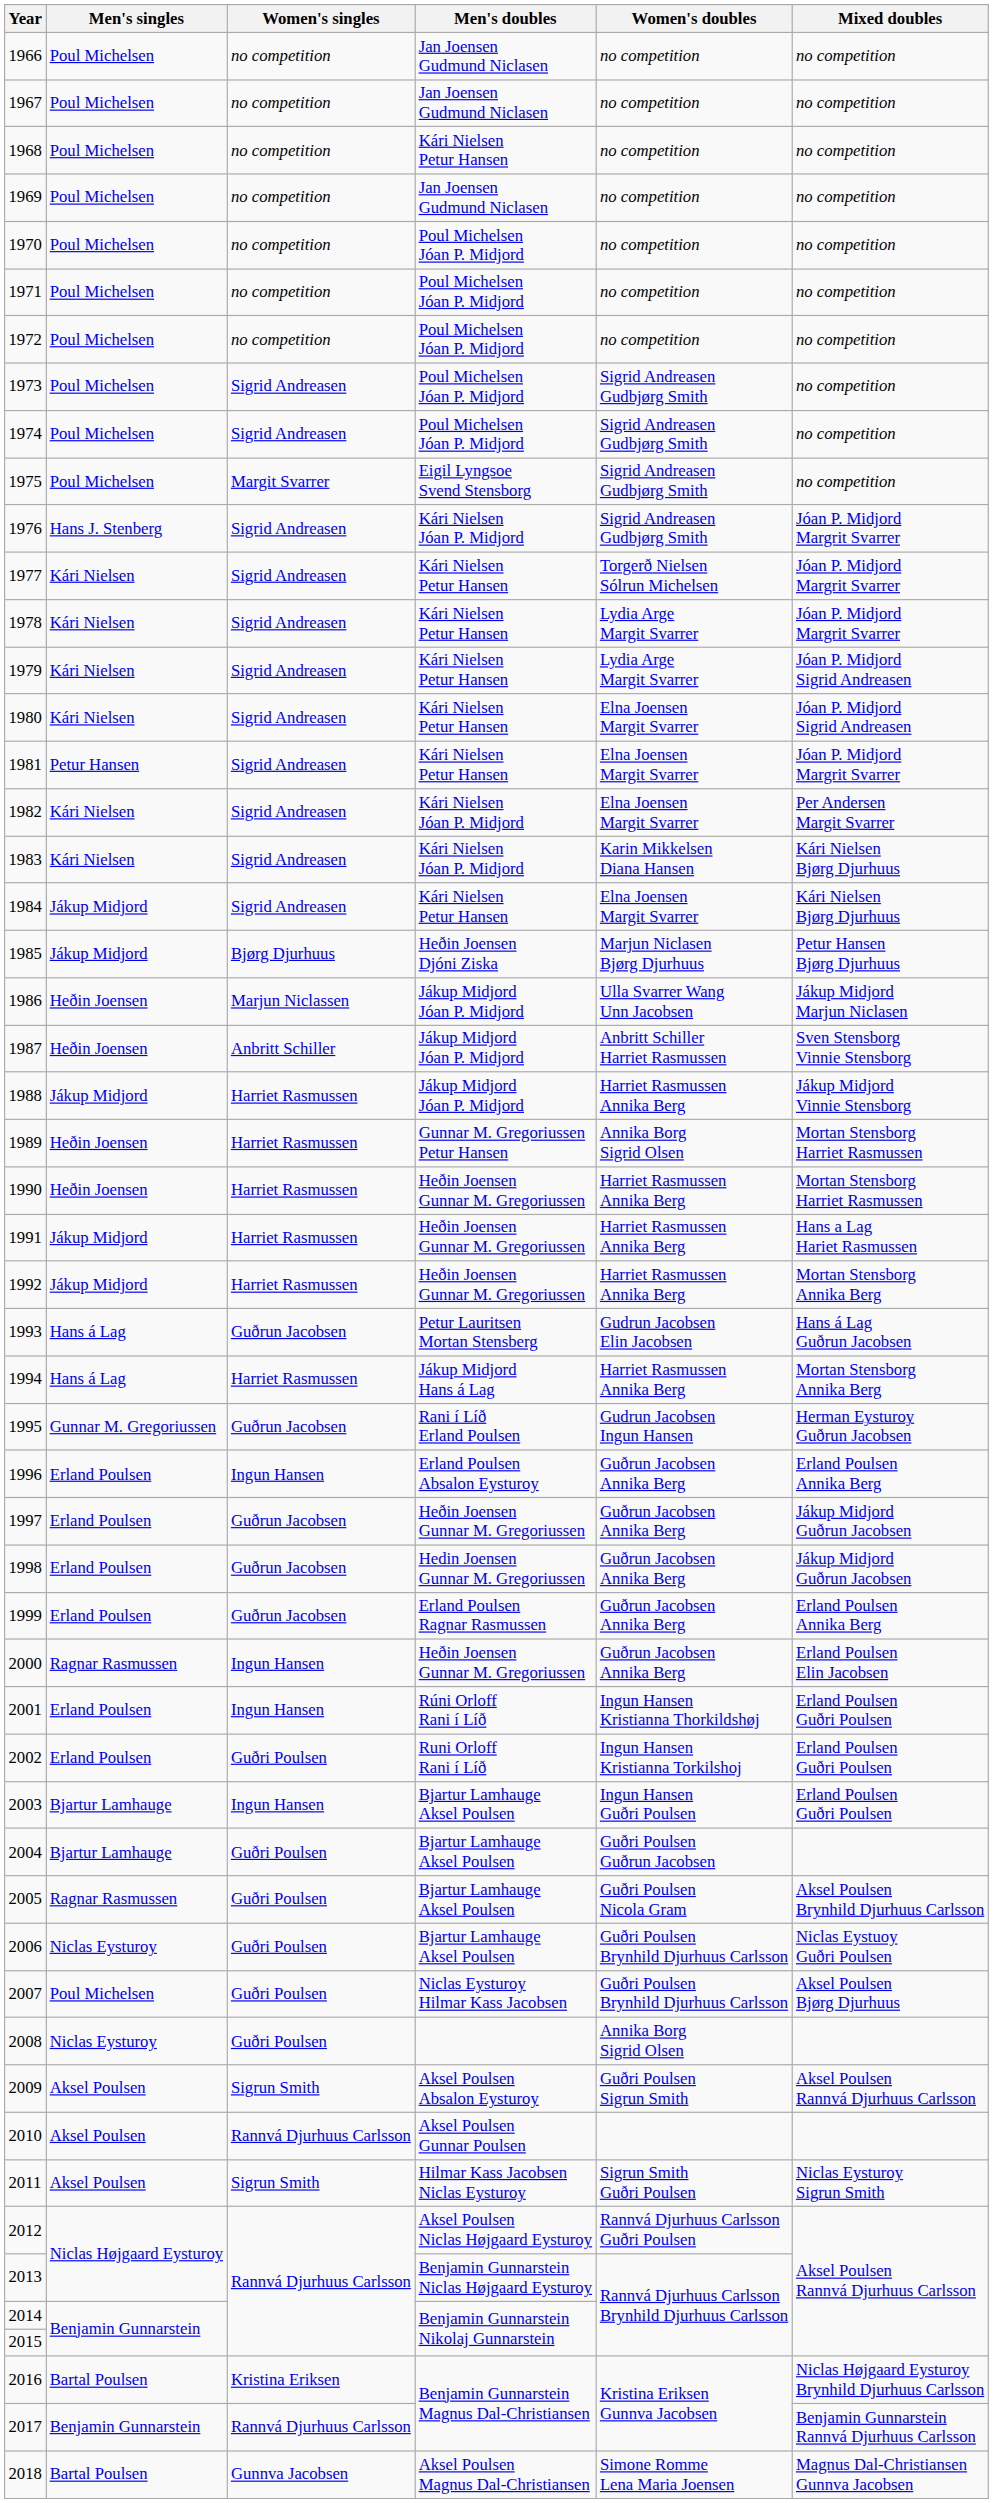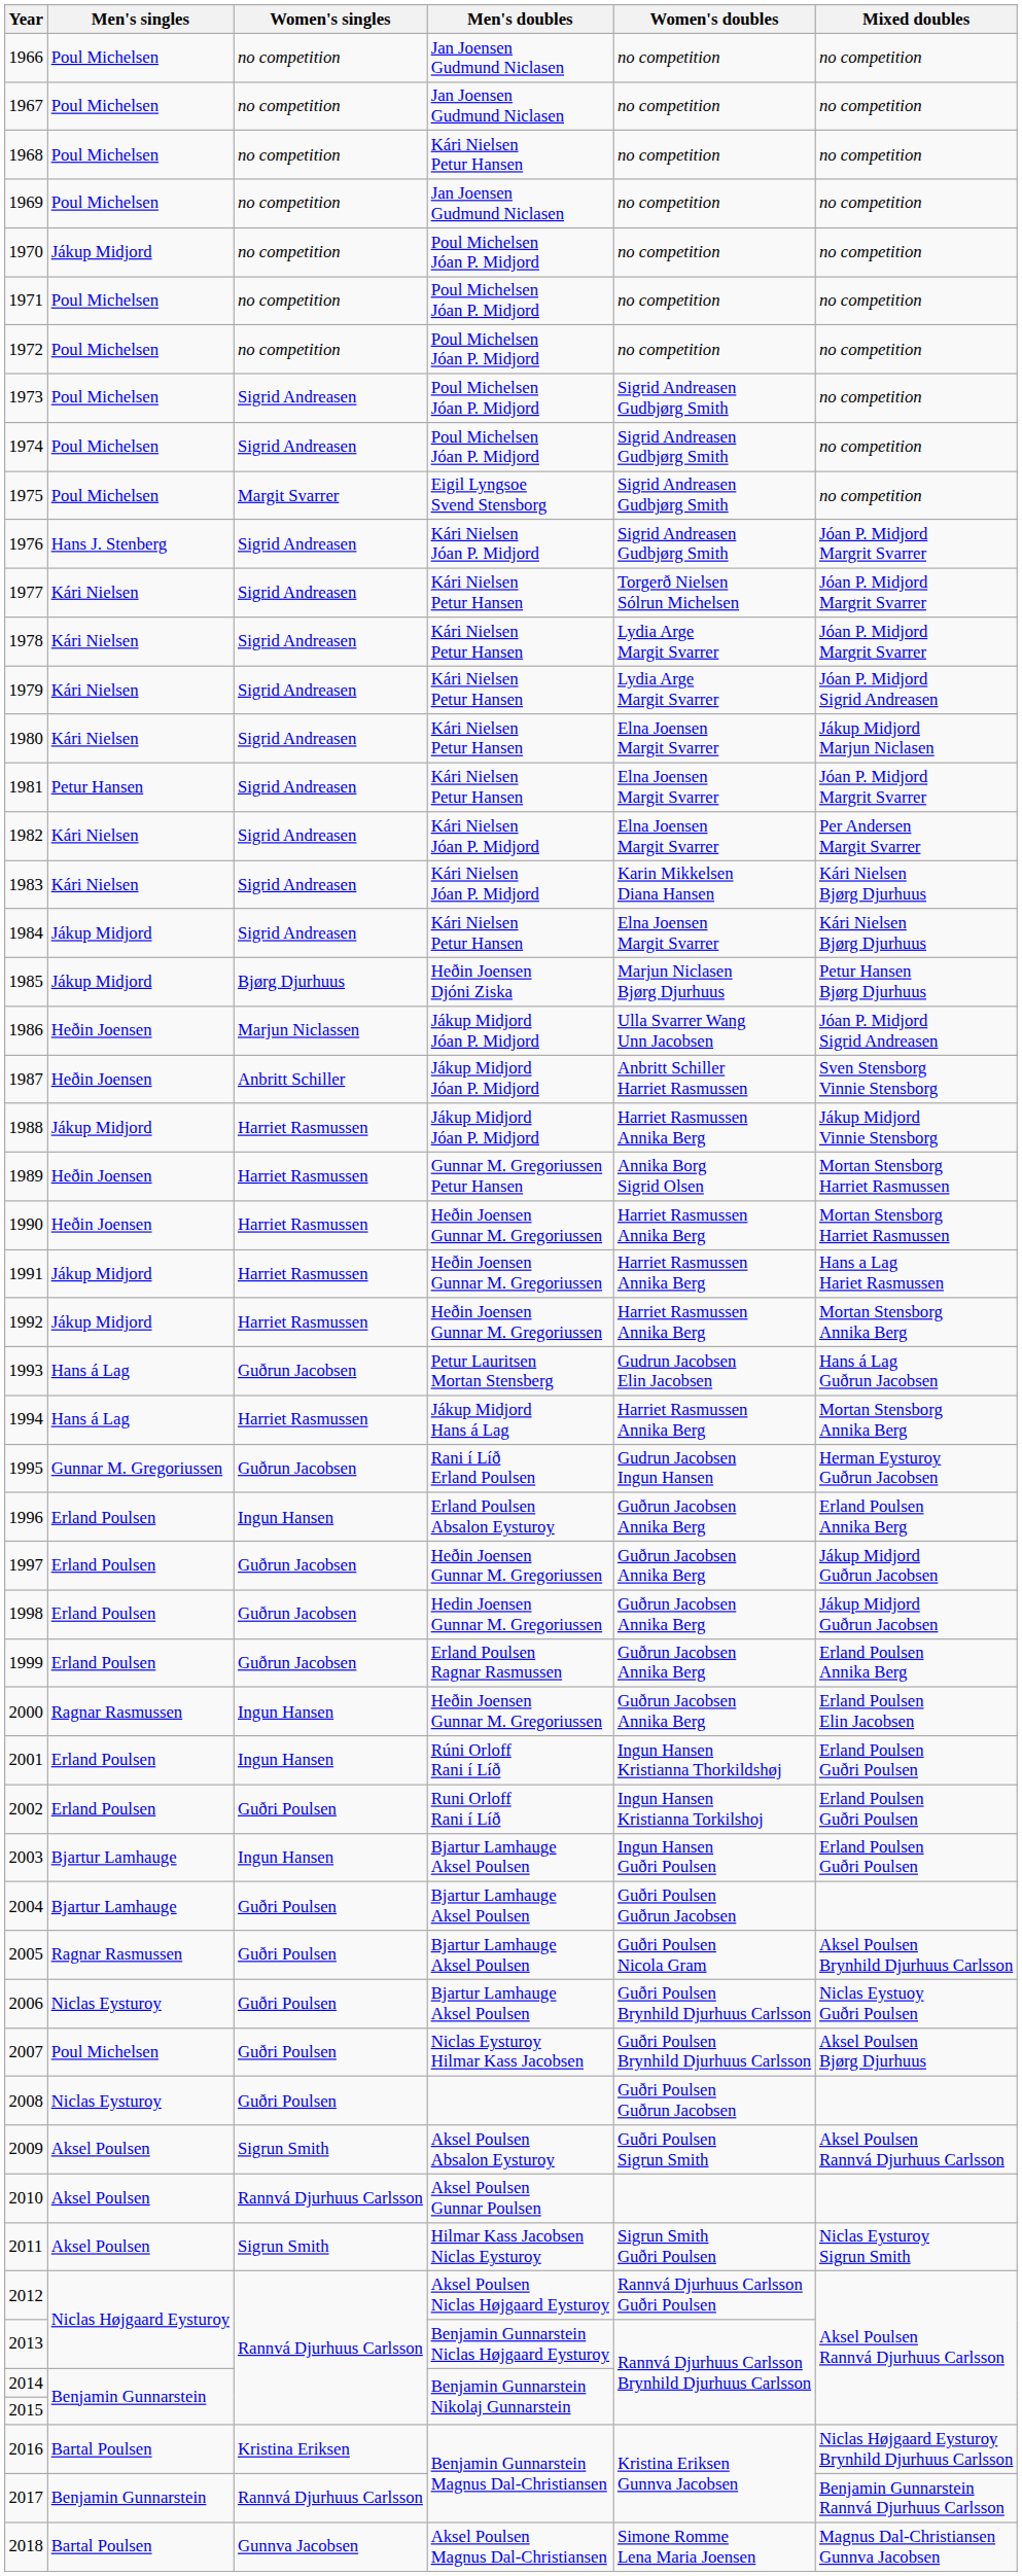1970 | Men's singles: Poul Michelsen -> Jákup Midjord
1980 | Mixed doubles: Jóan P. Midjord Sigrid Andreasen -> Jákup Midjord Marjun Niclasen
1986 | Mixed doubles: Jákup Midjord Marjun Niclasen -> Jóan P. Midjord Sigrid Andreasen
2008 | Women's doubles: Annika Borg Sigrid Olsen -> Guðri Poulsen Guðrun Jacobsen
